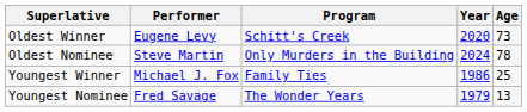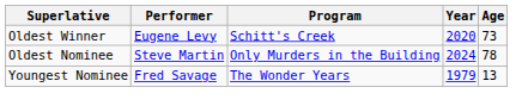- row: Youngest Winner | Michael J. Fox | Family Ties | 1986 | 25
